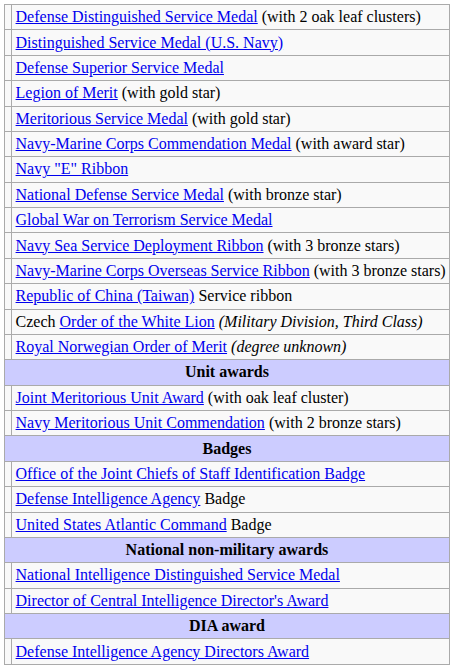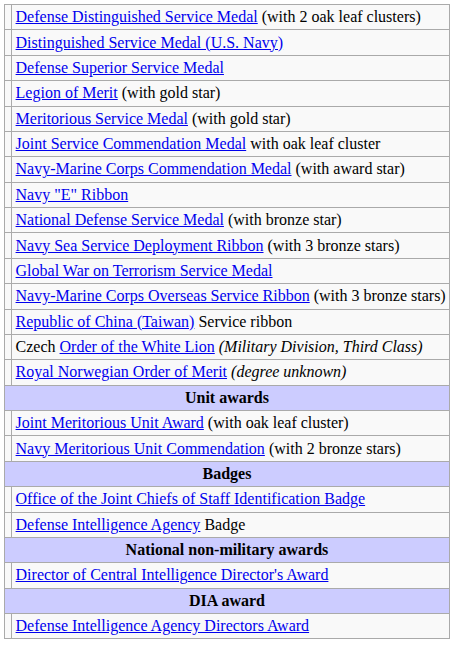+ row: Joint Service Commendation Medal with oak leaf cluster
rows swapped: Global War on Terrorism Service Medal <-> Navy Sea Service Deployment Ribbon (with 3 bronze stars)
- row: United States Atlantic Command Badge
- row: National Intelligence Distinguished Service Medal
